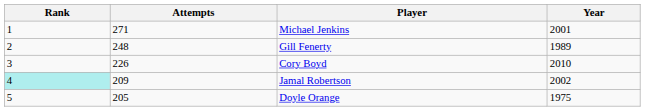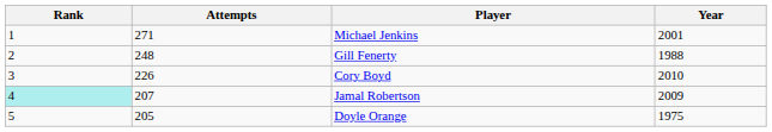Gill Fenerty | Year: 1989 -> 1988
Jamal Robertson | Attempts: 209 -> 207
Jamal Robertson | Year: 2002 -> 2009
